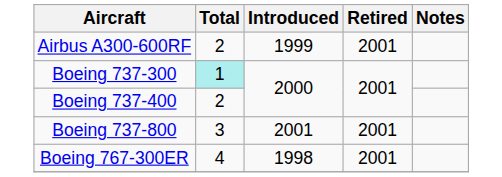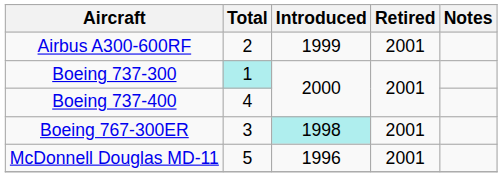Boeing 737-400 | Total: 2 -> 4
- row: Boeing 737-800 | 3 | 2001 | 2001
Boeing 767-300ER | Total: 4 -> 3
Boeing 767-300ER | Introduced: no background -> paleturquoise background
+ row: McDonnell Douglas MD-11 | 5 | 1996 | 2001
